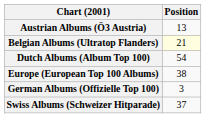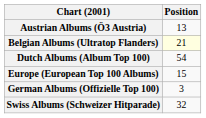Europe (European Top 100 Albums) | Position: 38 -> 15
Swiss Albums (Schweizer Hitparade) | Position: 37 -> 32
